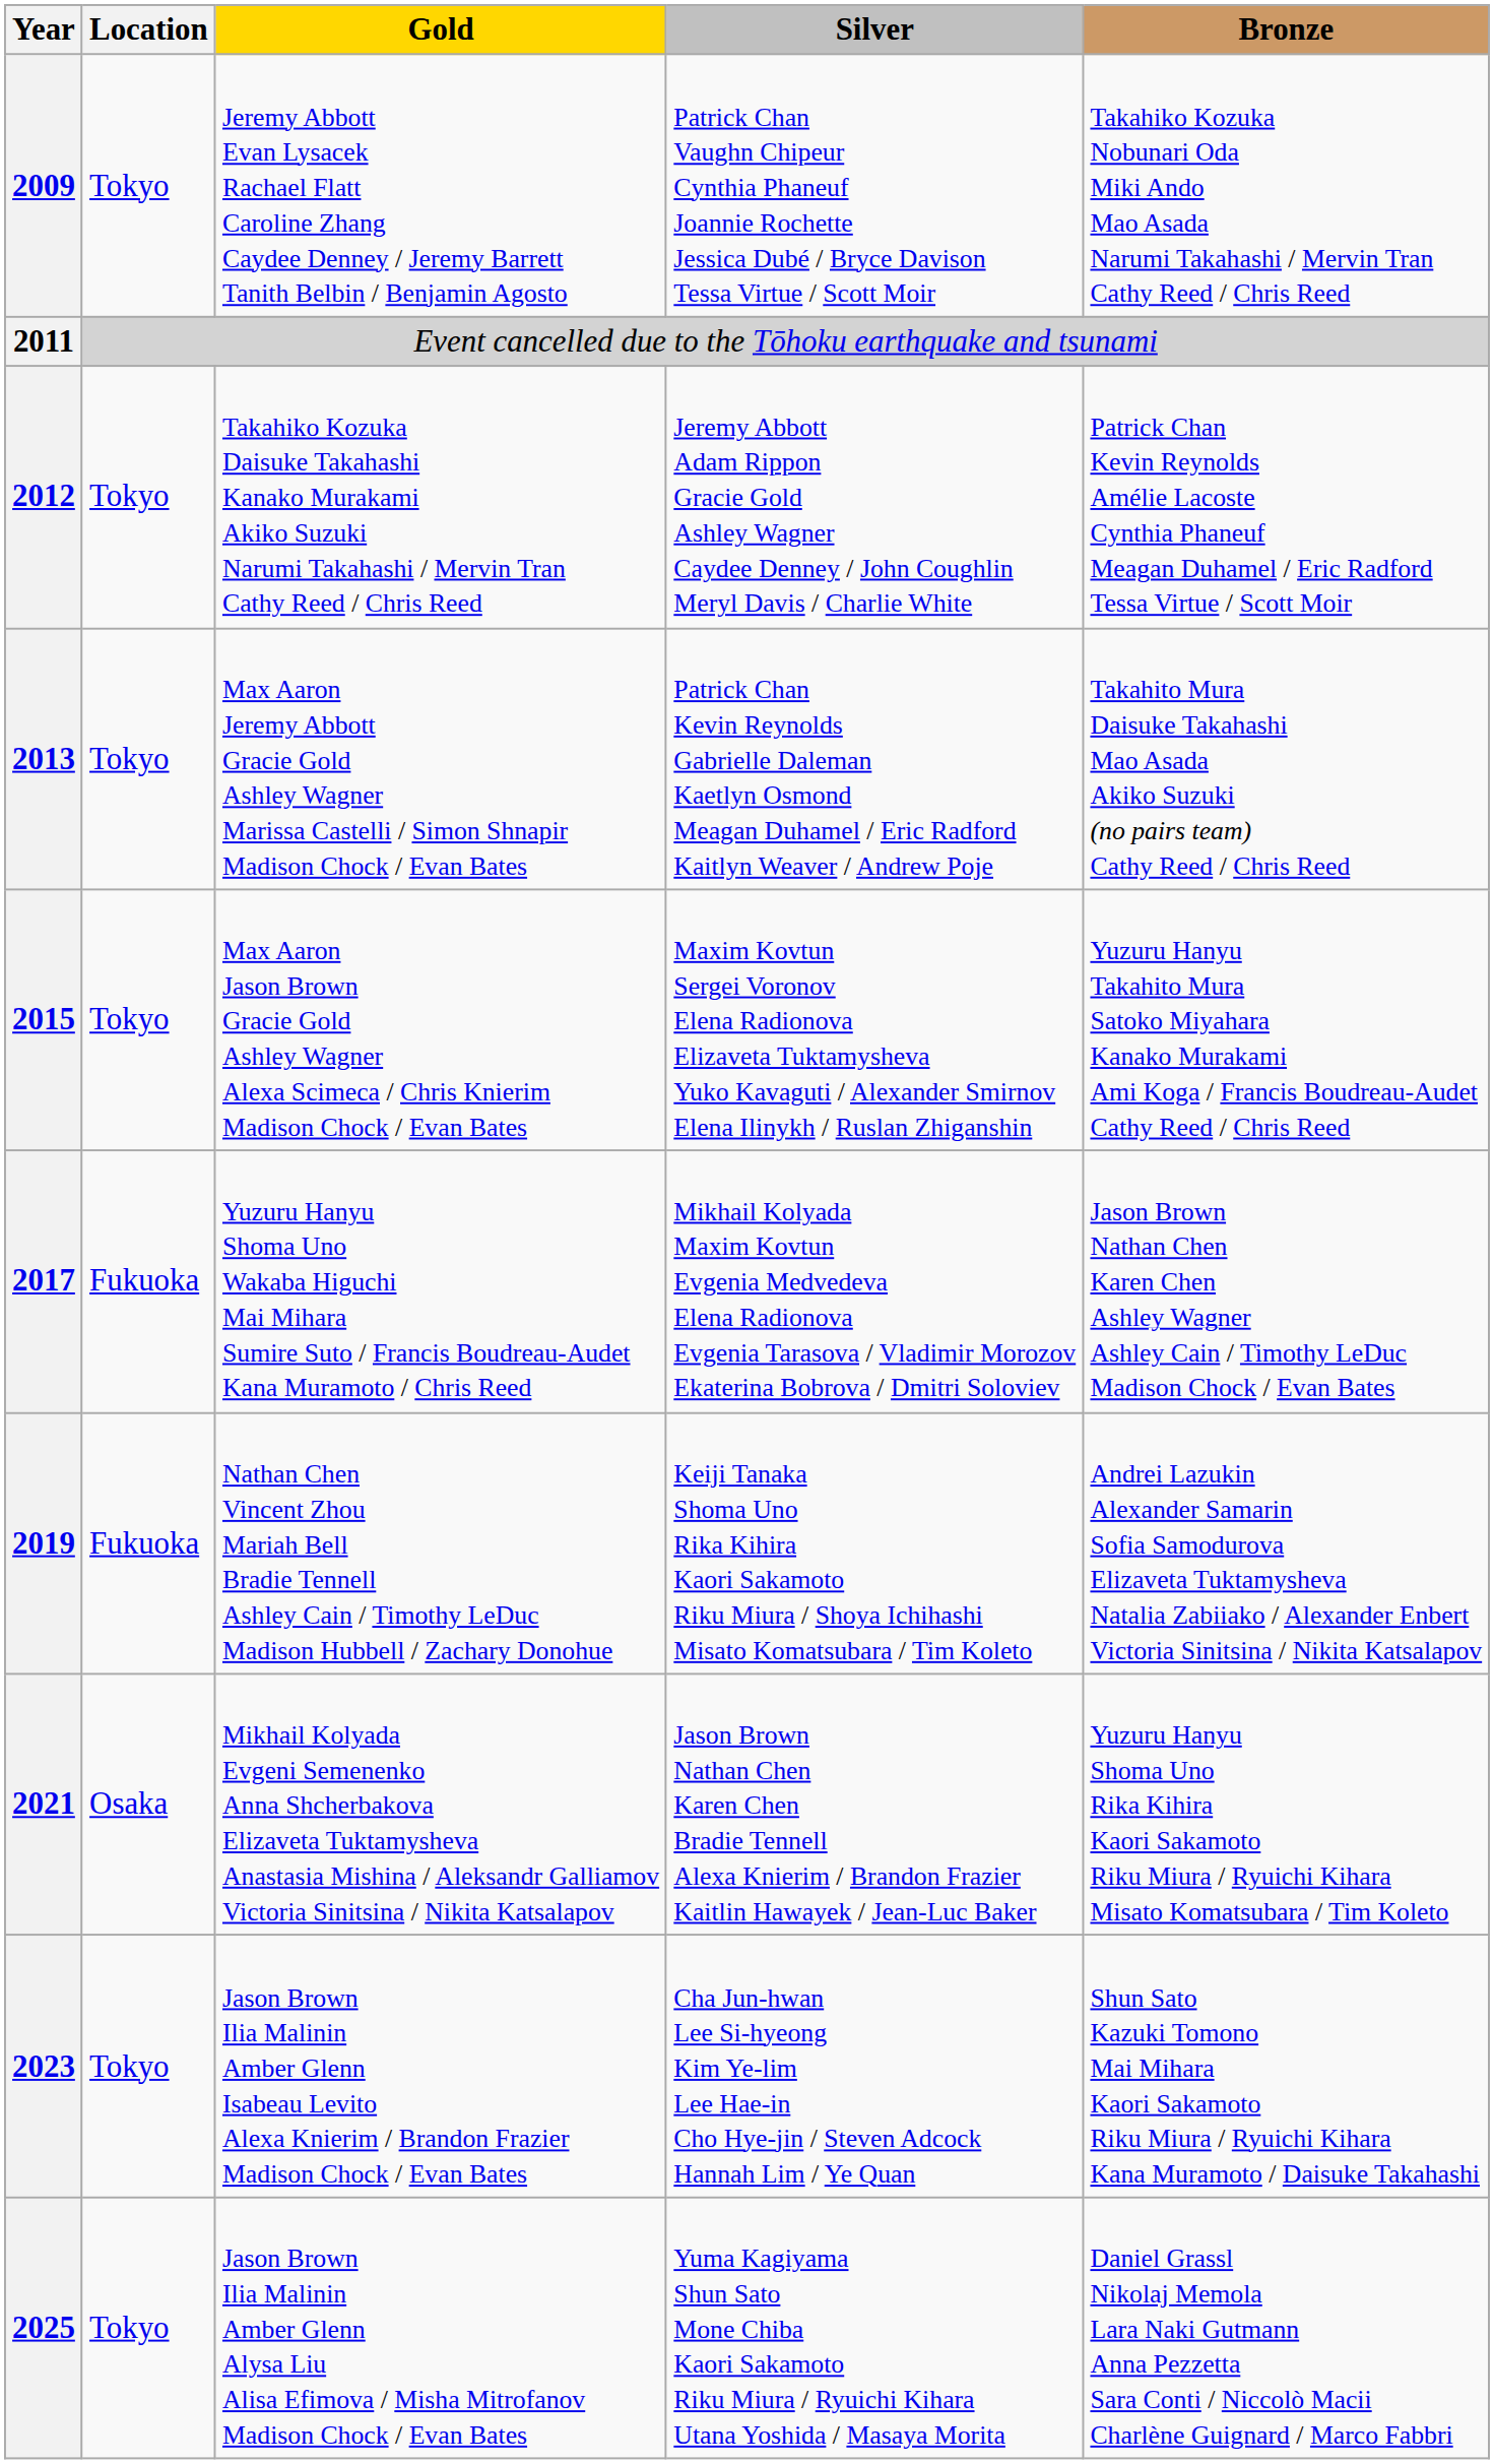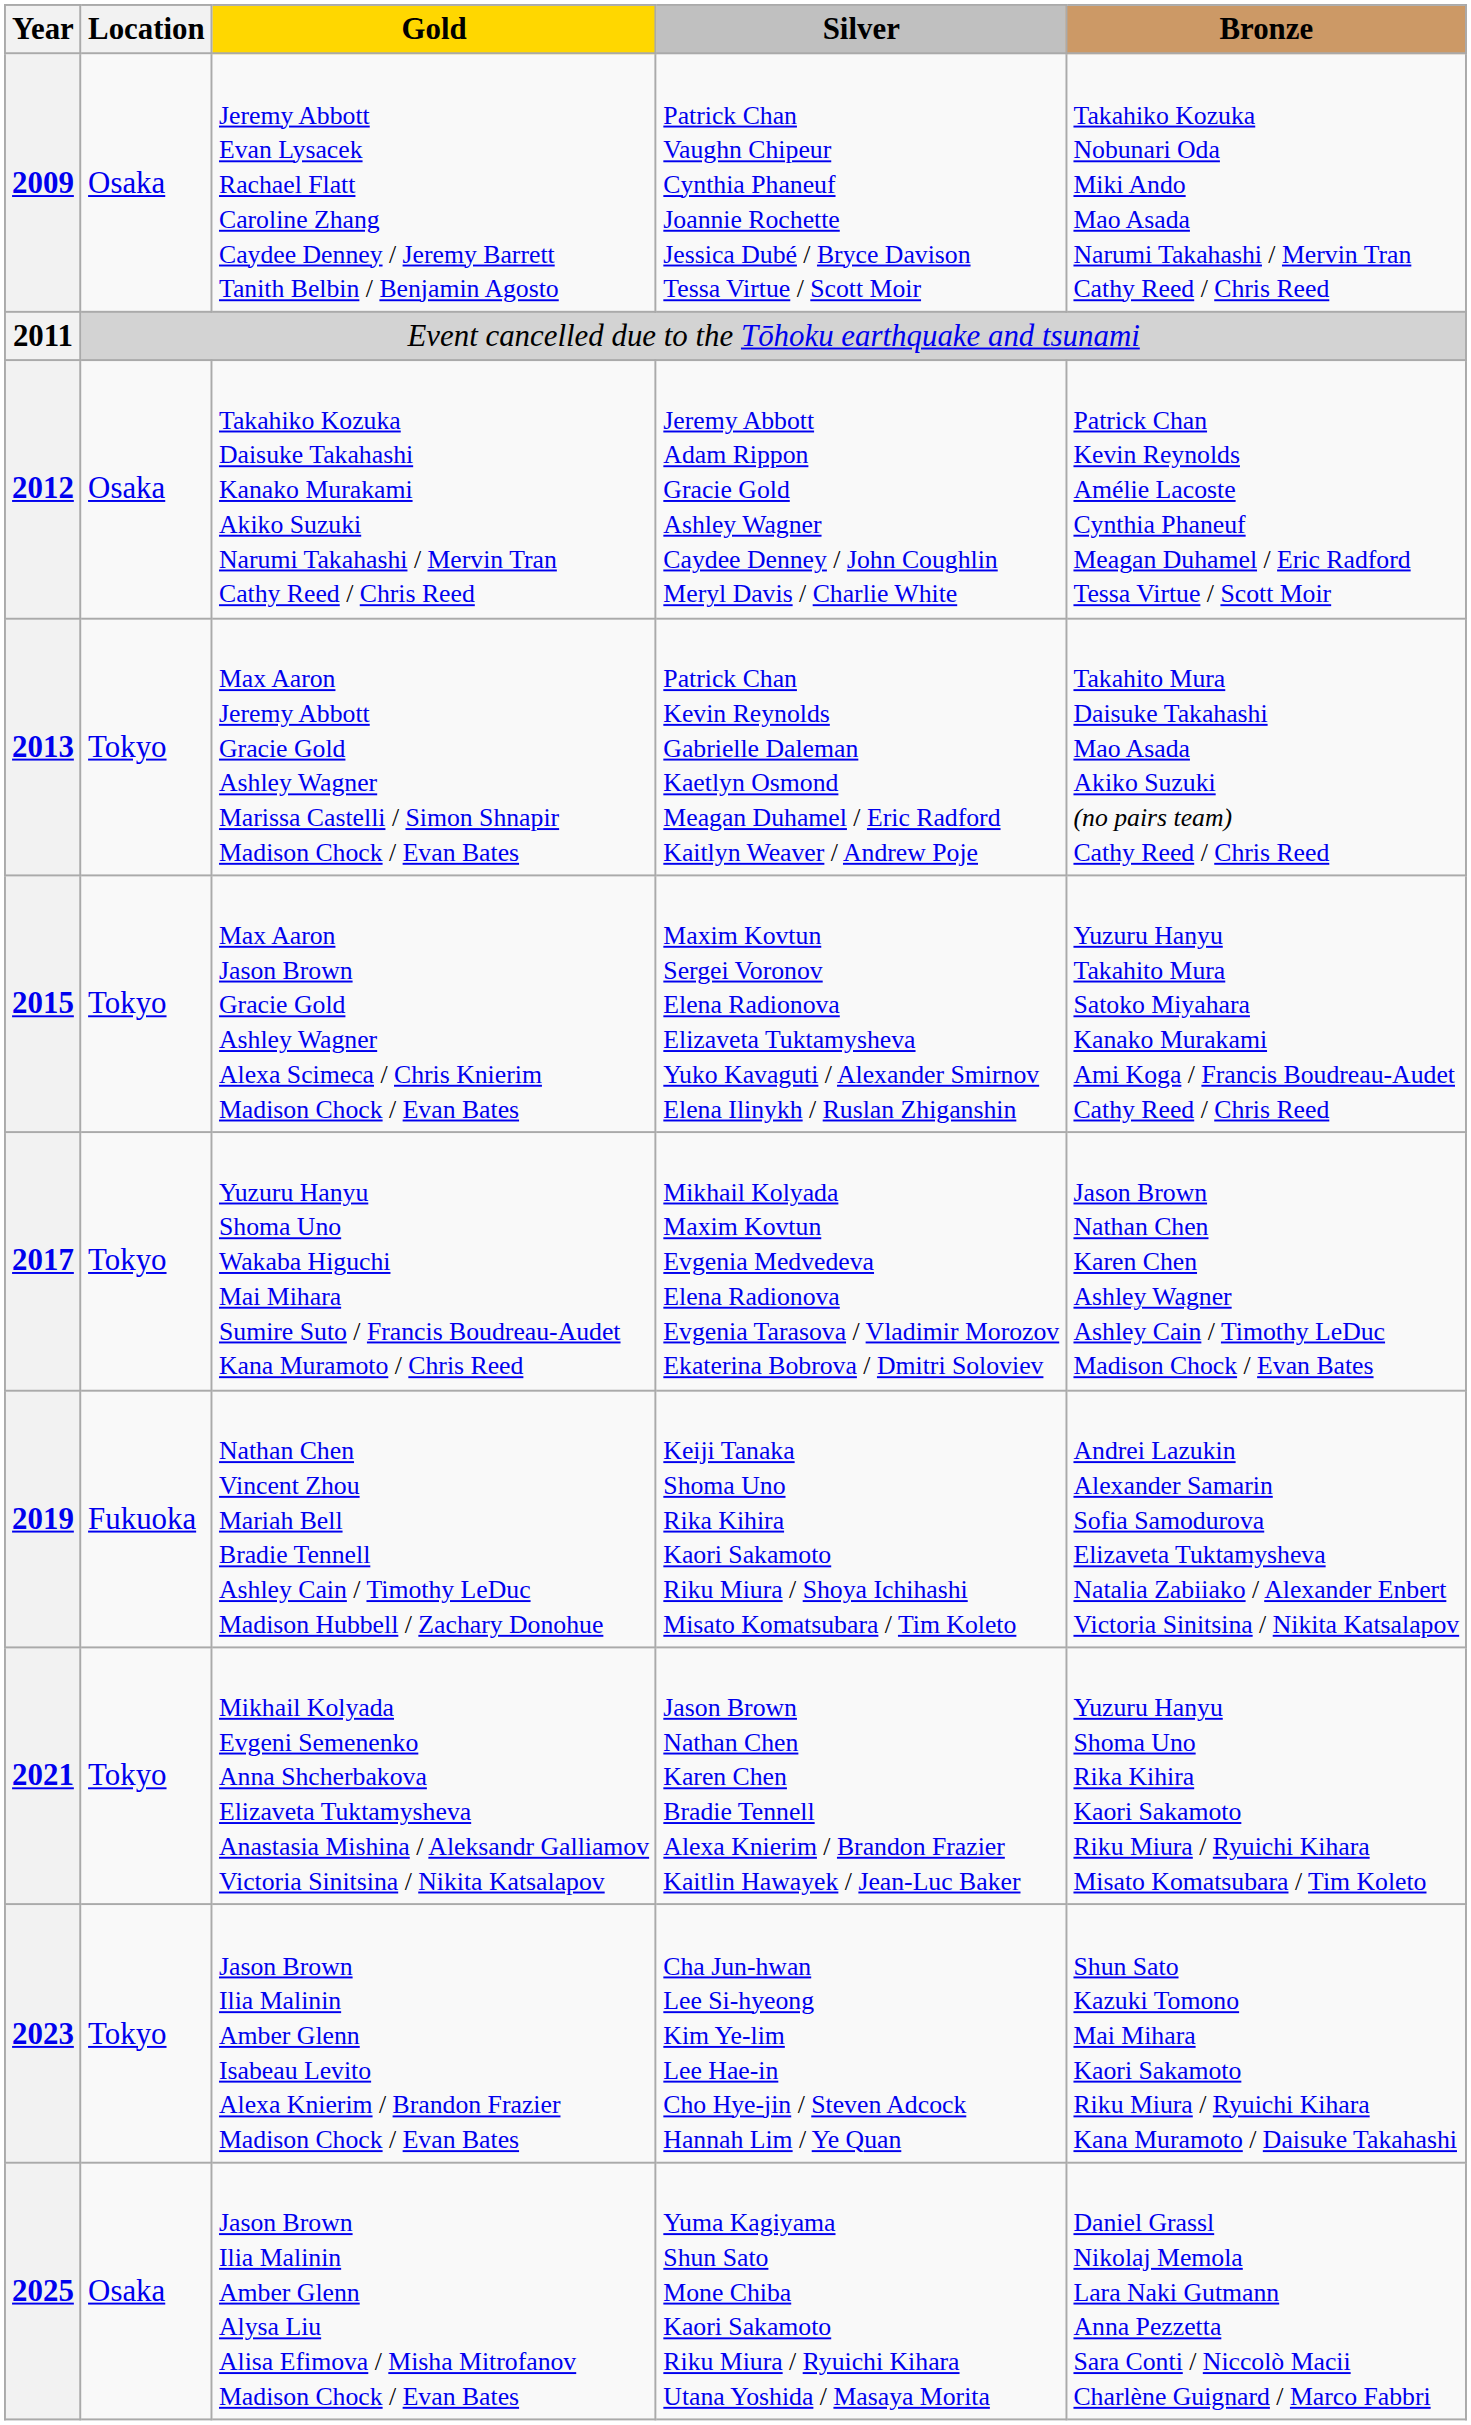2009 | Location: Tokyo -> Osaka
2012 | Location: Tokyo -> Osaka
2017 | Location: Fukuoka -> Tokyo
2021 | Location: Osaka -> Tokyo
2025 | Location: Tokyo -> Osaka
